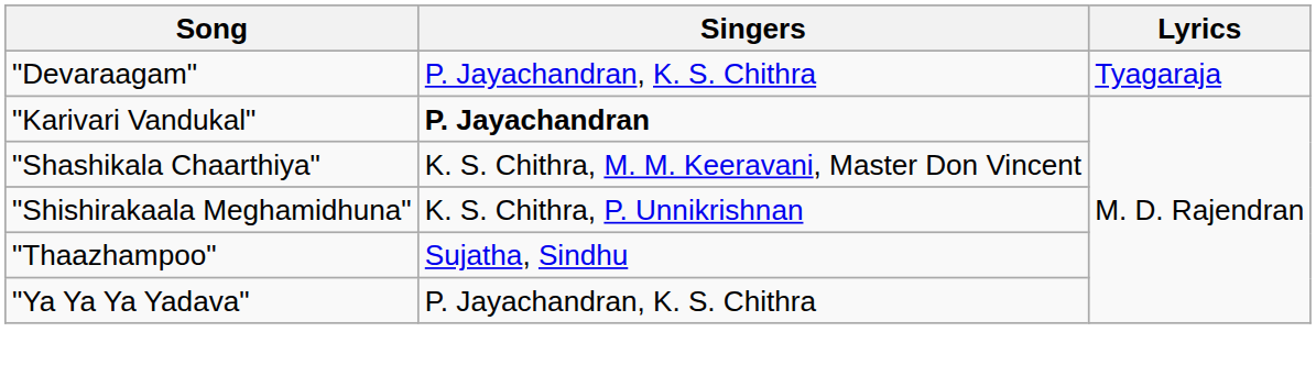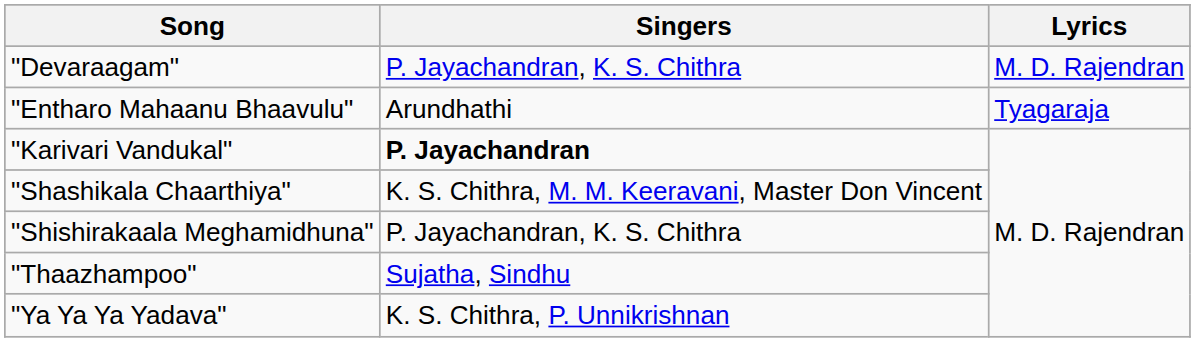"Devaraagam" | Lyrics: Tyagaraja -> M. D. Rajendran
+ row: "Entharo Mahaanu Bhaavulu" | Arundhathi | Tyagaraja
"Shishirakaala Meghamidhuna" | Singers: K. S. Chithra, P. Unnikrishnan -> P. Jayachandran, K. S. Chithra
"Ya Ya Ya Yadava" | Singers: P. Jayachandran, K. S. Chithra -> K. S. Chithra, P. Unnikrishnan
